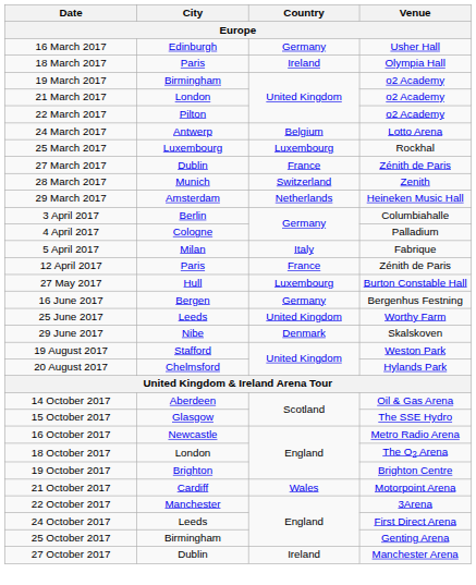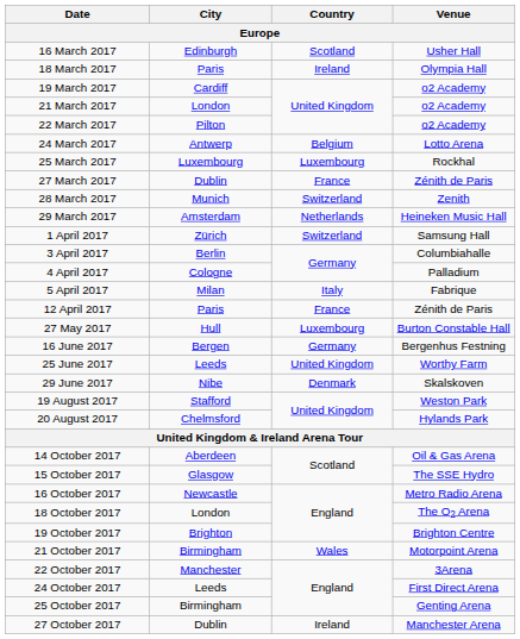16 March 2017 | Country: Germany -> Scotland
19 March 2017 | City: Birmingham -> Cardiff
+ row: 1 April 2017 | Zürich | Switzerland | Samsung Hall
21 October 2017 | City: Cardiff -> Birmingham
